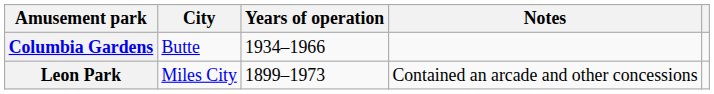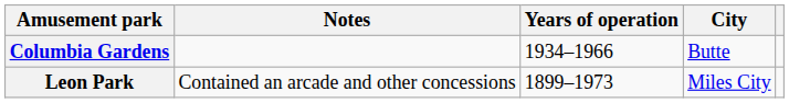columns swapped: City <-> Notes
